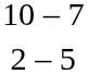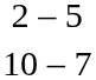rows swapped: 10 – 7 <-> 2 – 5
